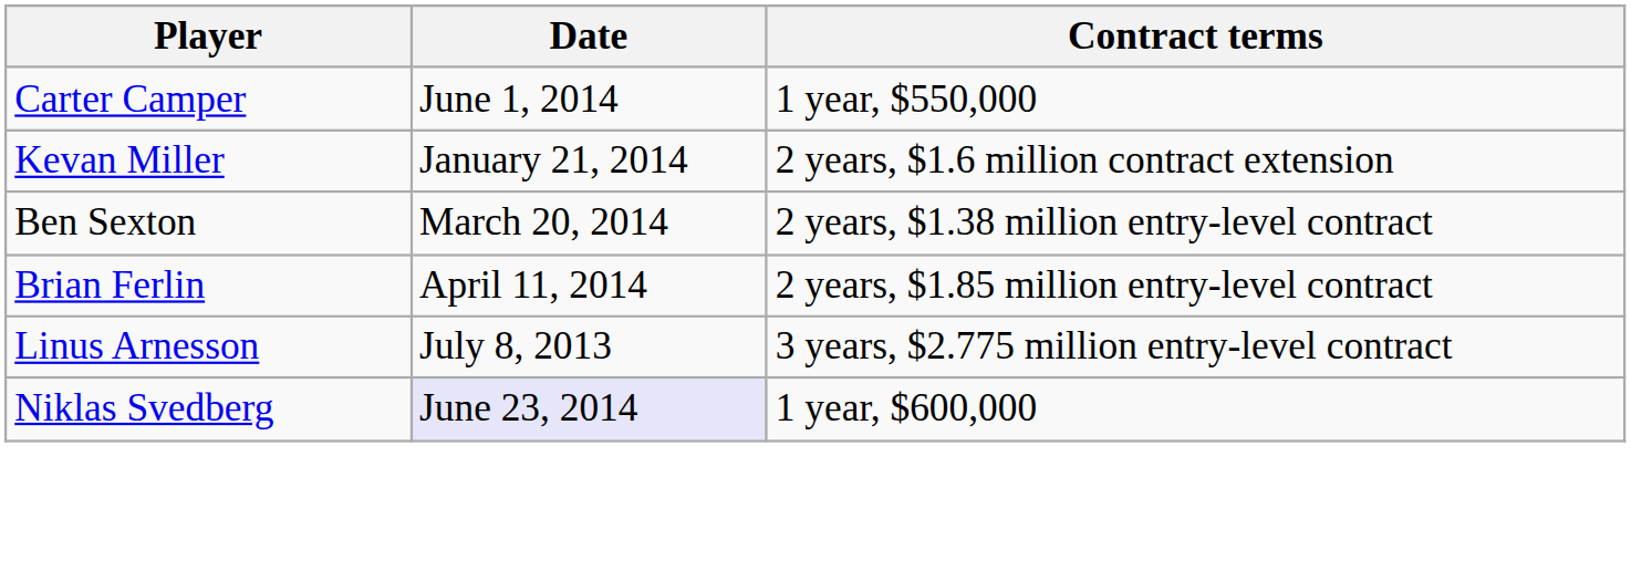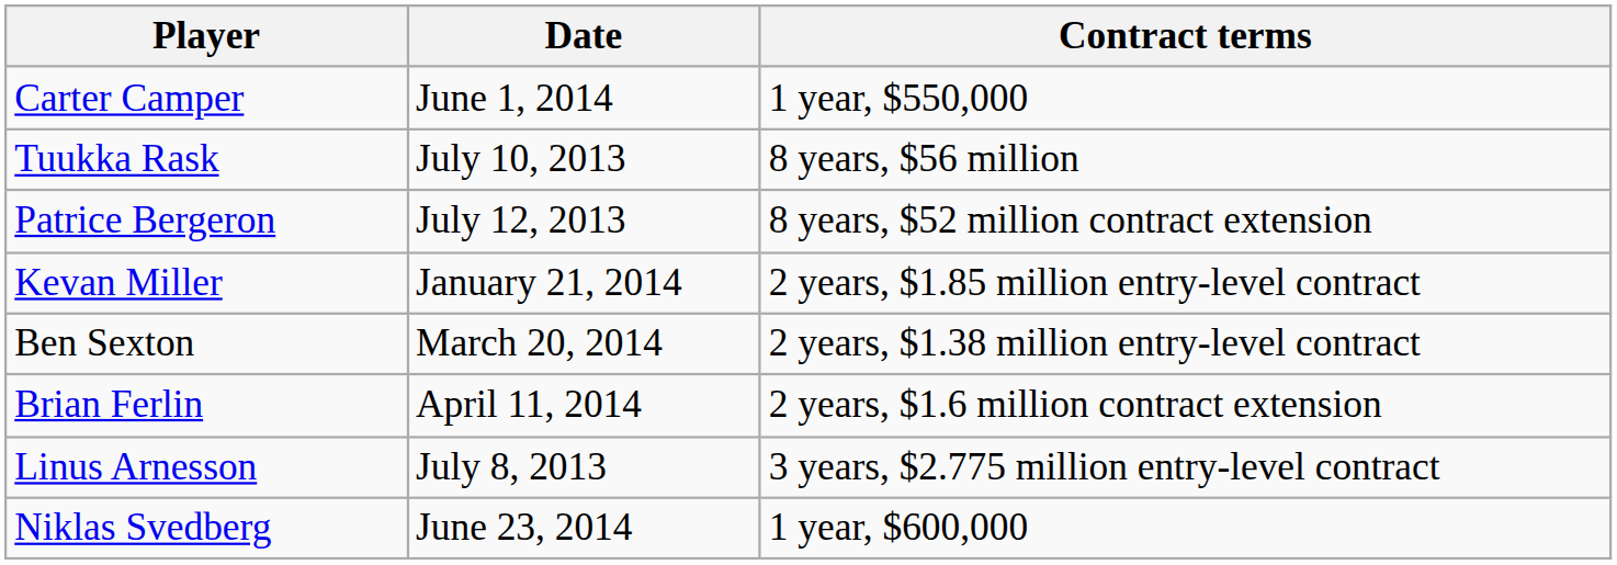+ row: Tuukka Rask | July 10, 2013 | 8 years, $56 million
+ row: Patrice Bergeron | July 12, 2013 | 8 years, $52 million contract extension
Kevan Miller | Contract terms: 2 years, $1.6 million contract extension -> 2 years, $1.85 million entry-level contract
Brian Ferlin | Contract terms: 2 years, $1.85 million entry-level contract -> 2 years, $1.6 million contract extension
Niklas Svedberg | Date: lavender background -> no background
